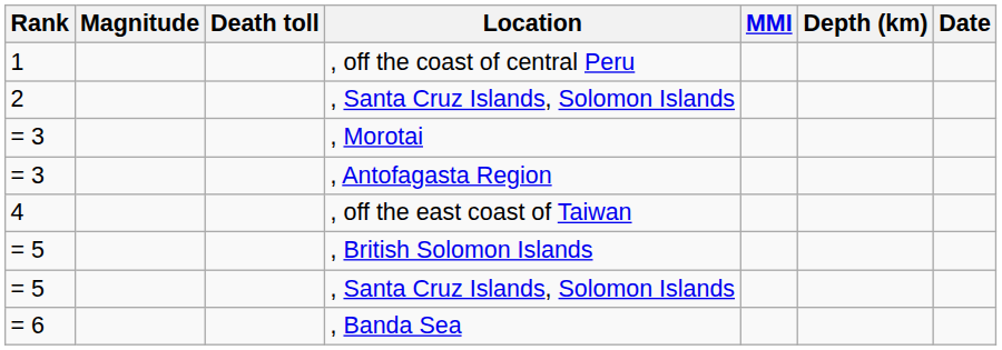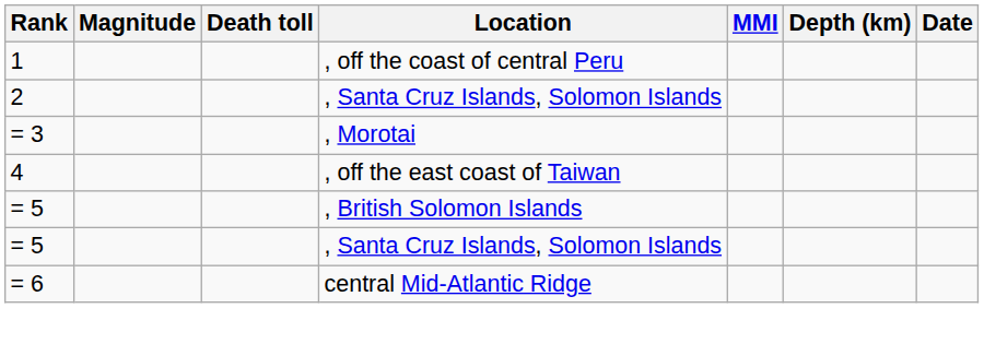- row: = 3 | , Antofagasta Region
- row: = 6 | , Banda Sea
+ row: = 6 | central Mid-Atlantic Ridge
